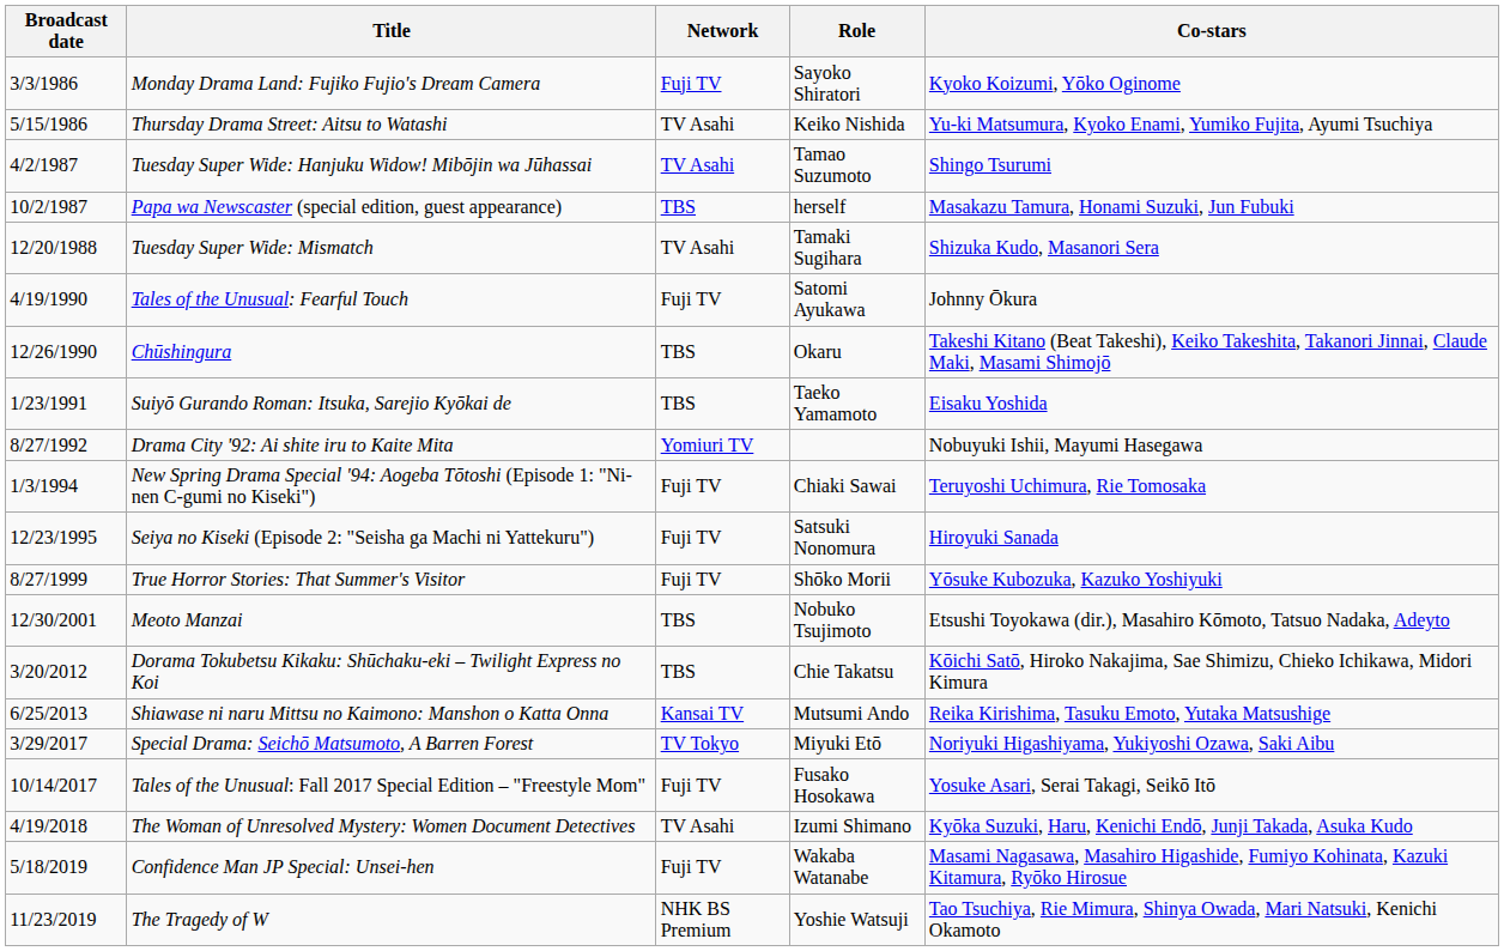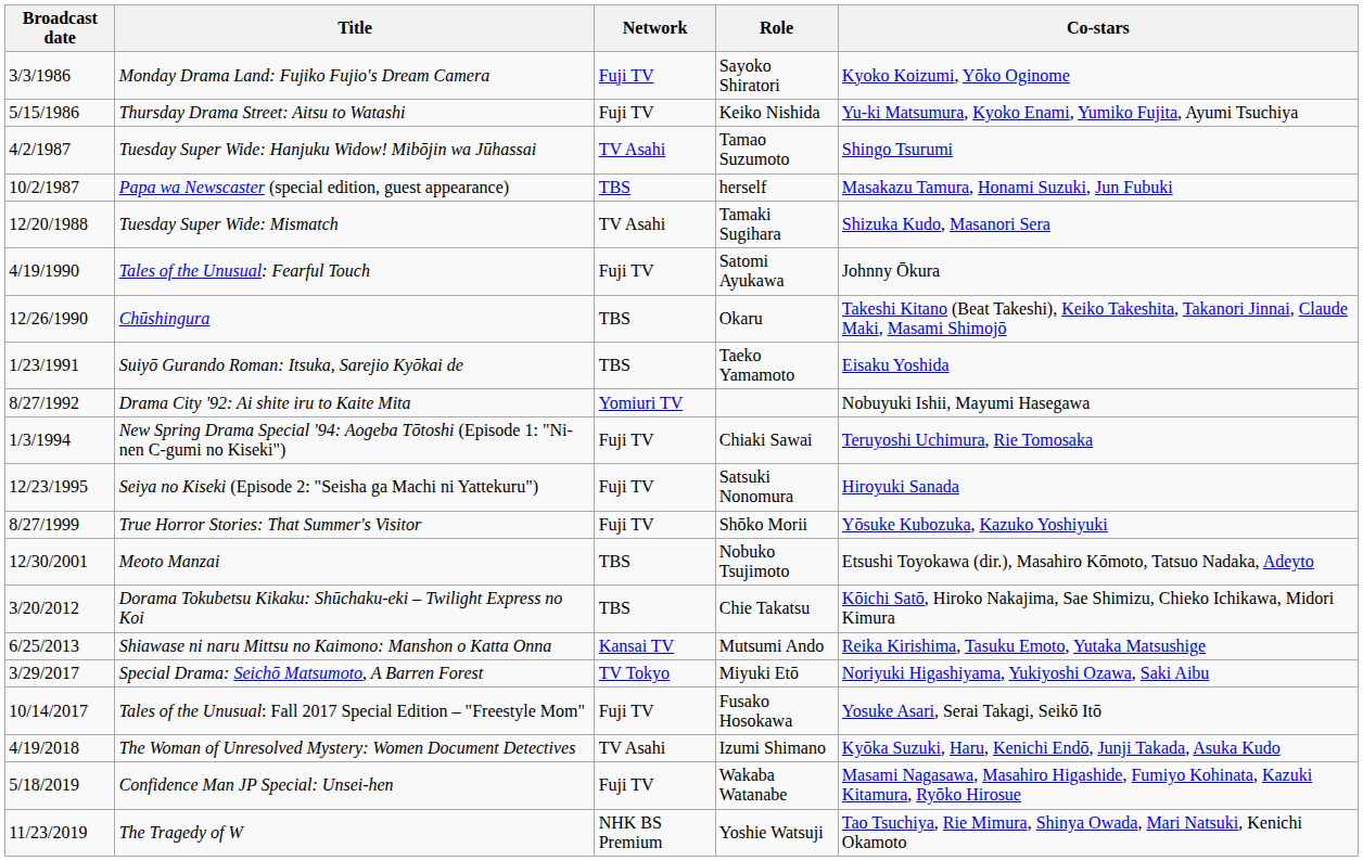Thursday Drama Street: Aitsu to Watashi | Network: TV Asahi -> Fuji TV
